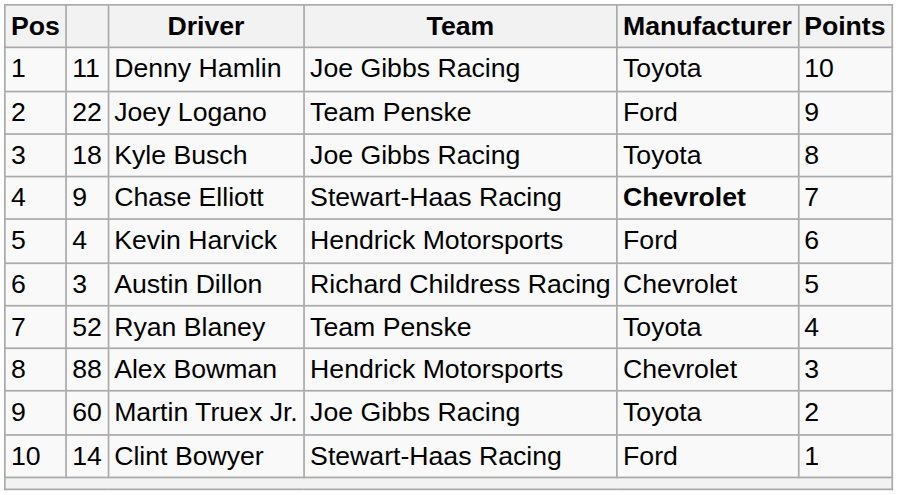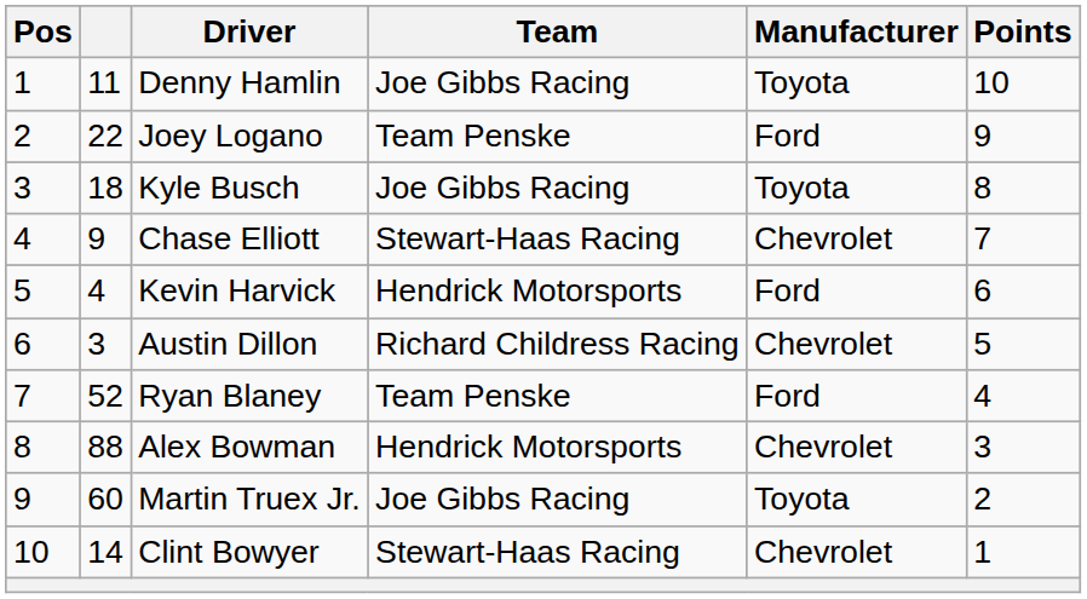Chase Elliott | Manufacturer: bold -> normal
Ryan Blaney | Manufacturer: Toyota -> Ford
Clint Bowyer | Manufacturer: Ford -> Chevrolet
